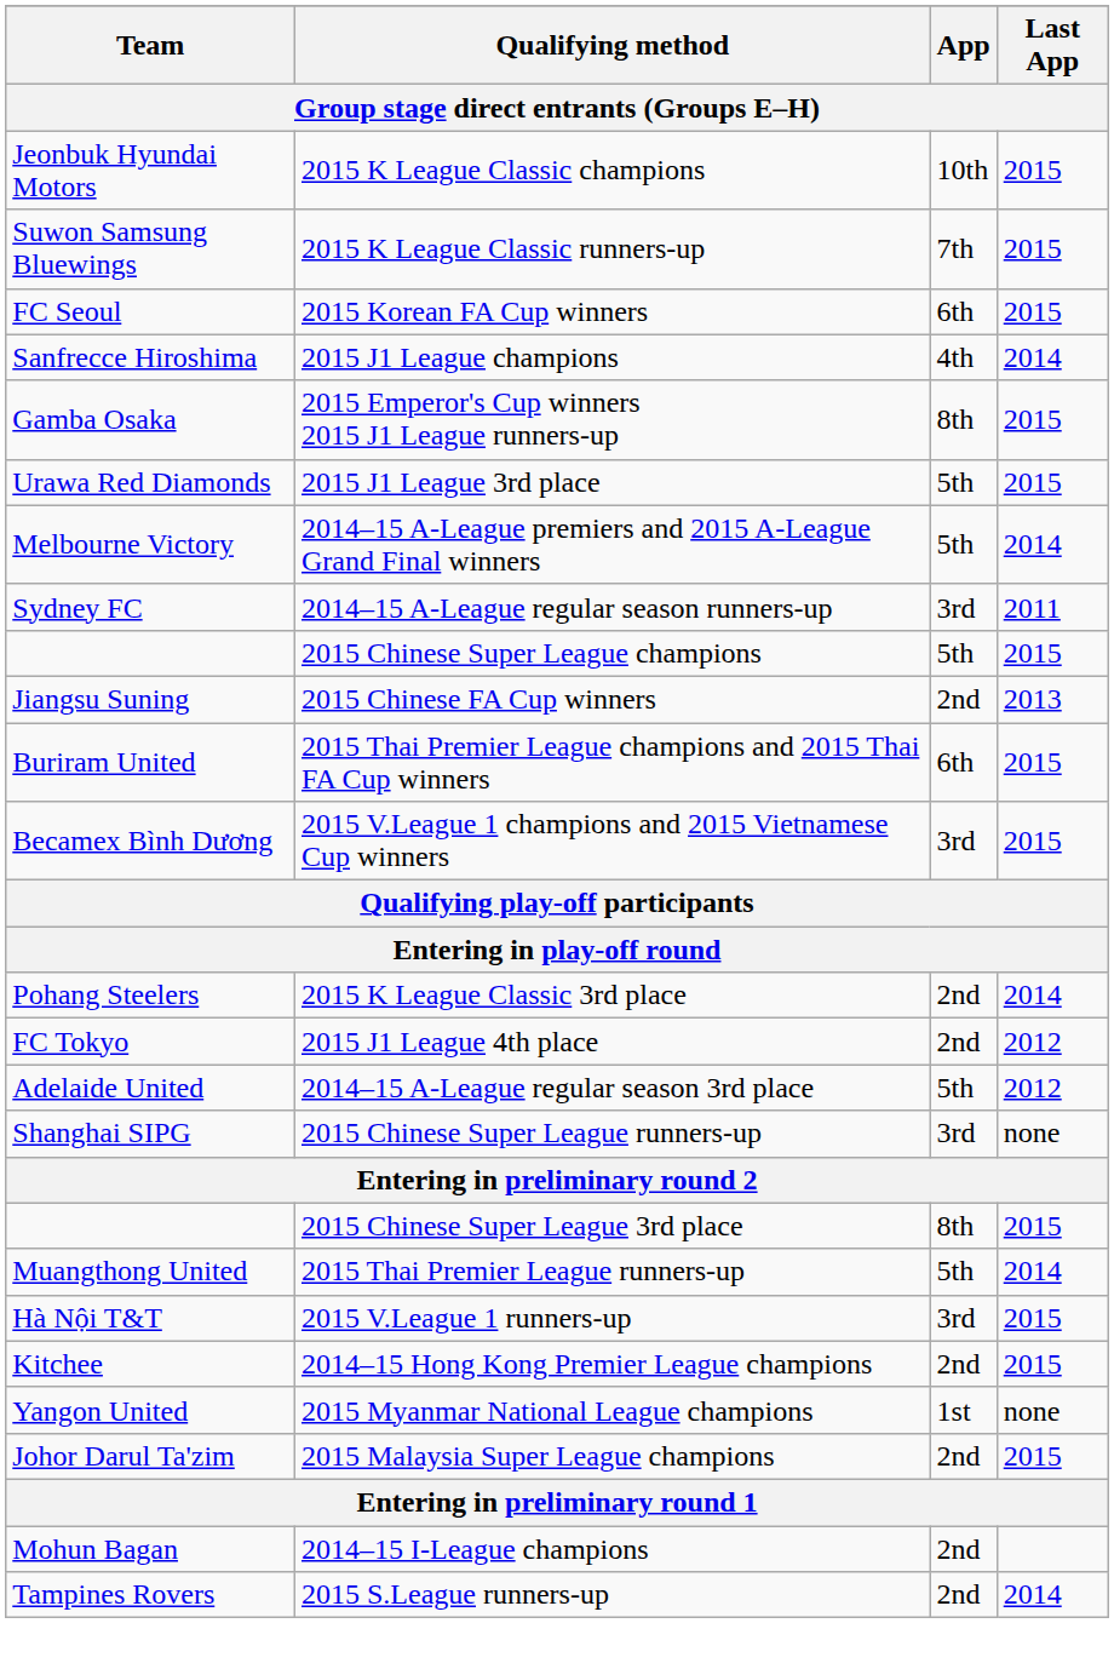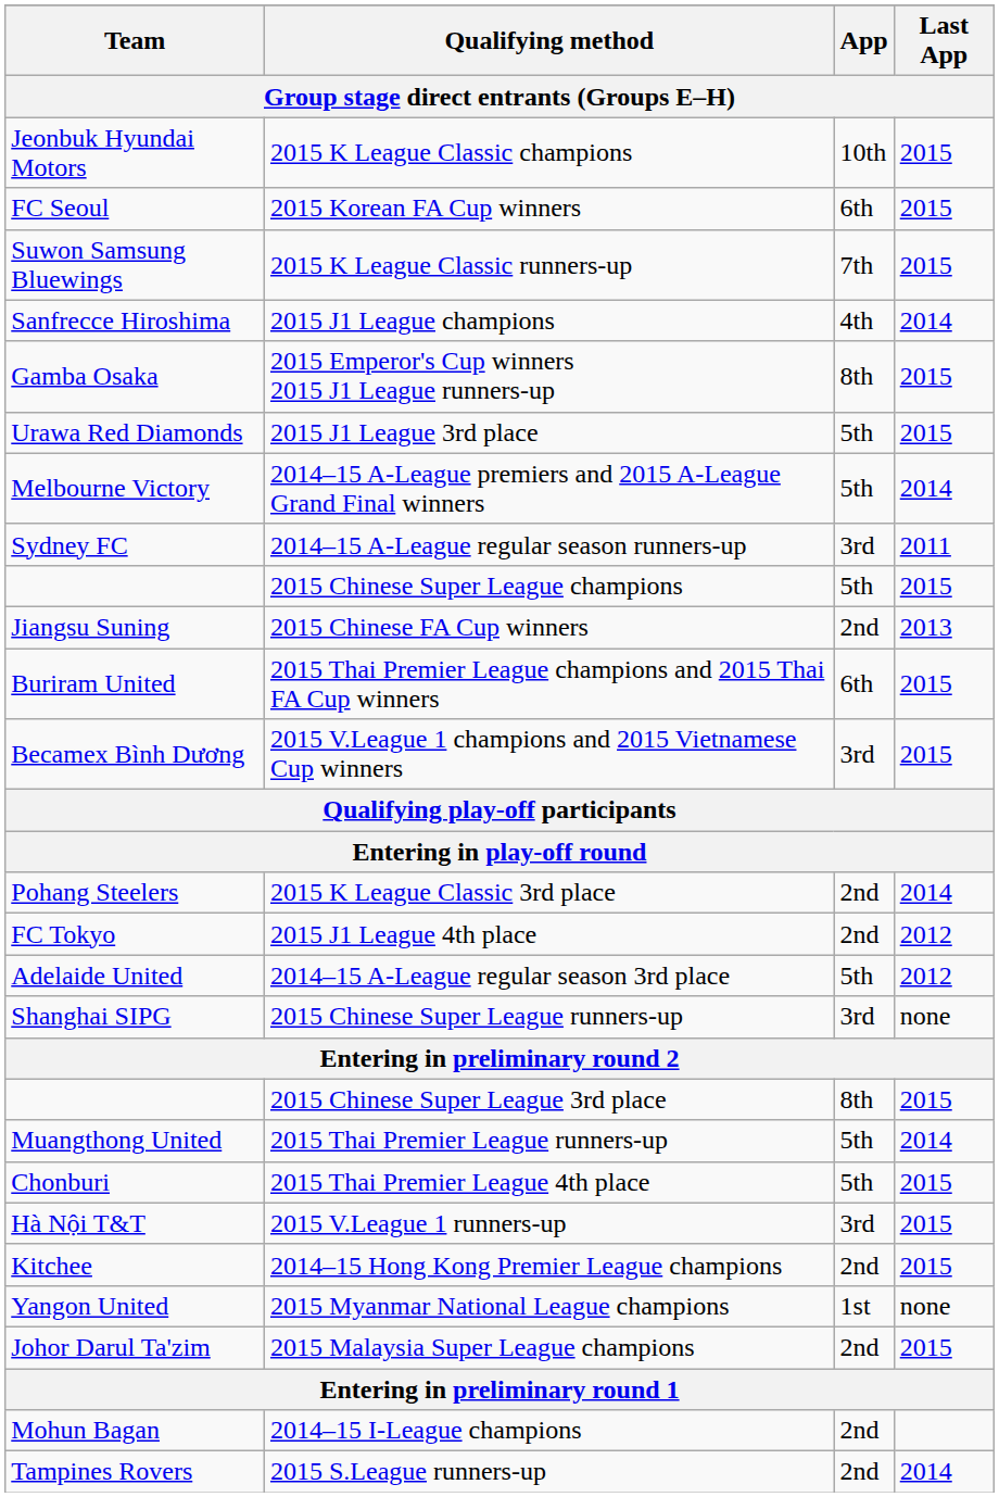rows swapped: 2015 Korean FA Cup winners <-> 2015 K League Classic runners-up
+ row: Chonburi | 2015 Thai Premier League 4th place | 5th | 2015
